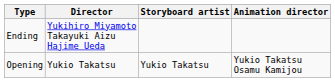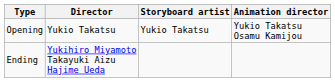rows swapped: Opening <-> Ending
